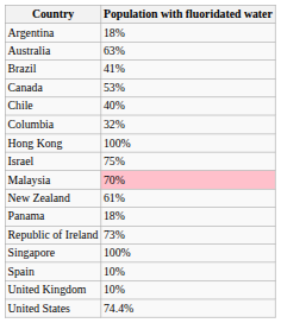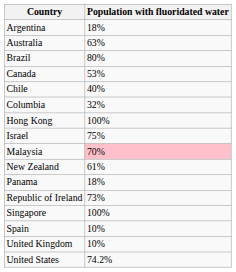Brazil | Population with fluoridated water: 41% -> 80%
United States | Population with fluoridated water: 74.4% -> 74.2%
